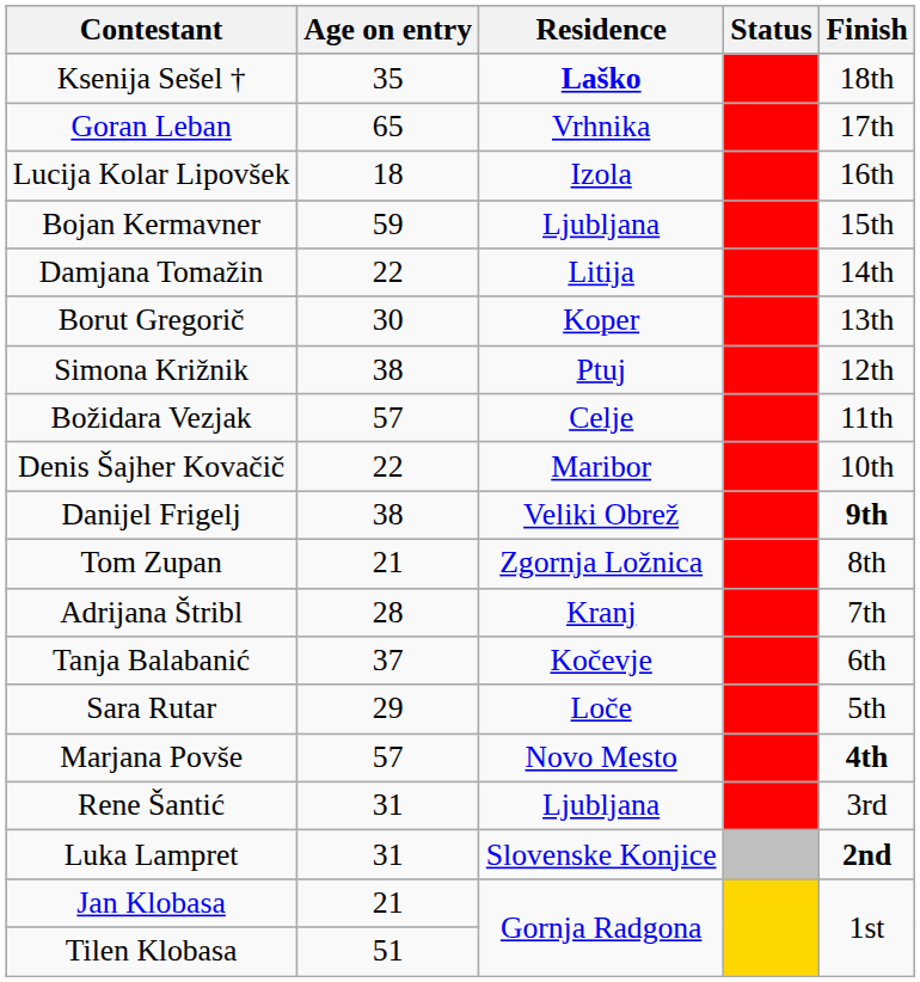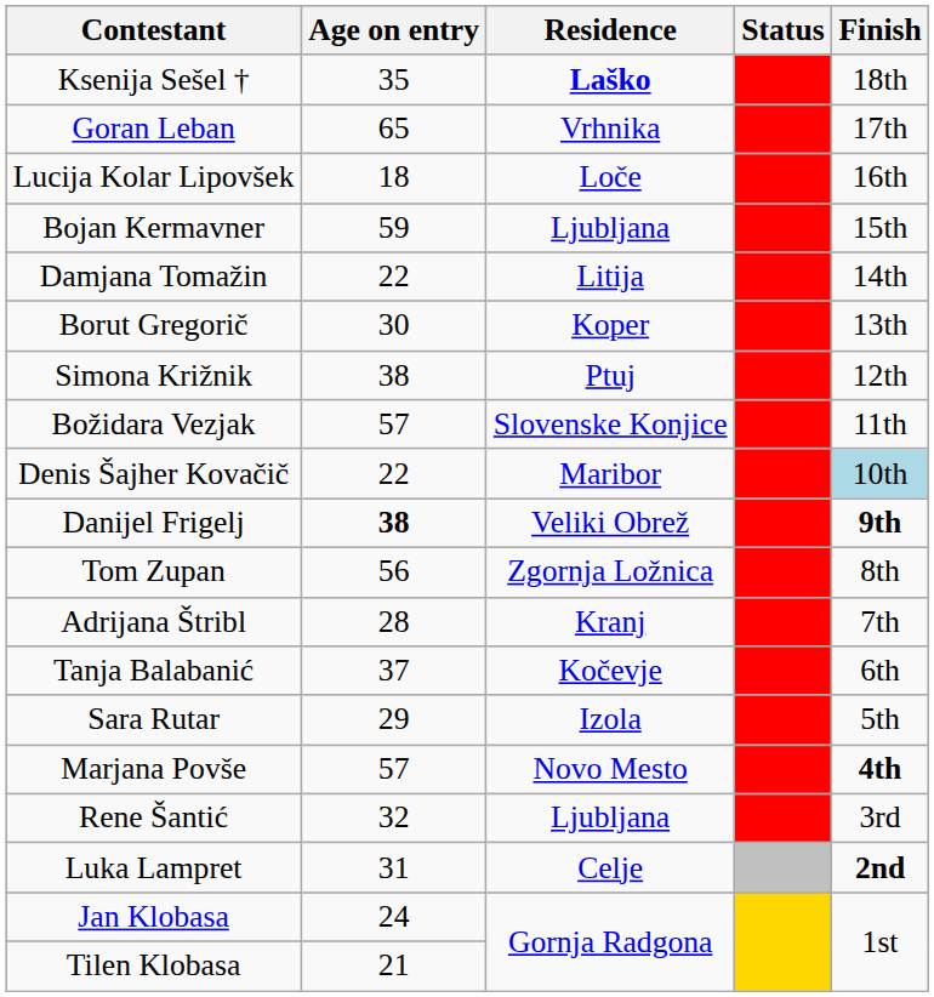Lucija Kolar Lipovšek | Residence: Izola -> Loče
Božidara Vezjak | Residence: Celje -> Slovenske Konjice
Denis Šajher Kovačič | Finish: no background -> lightblue background
Danijel Frigelj | Age on entry: normal -> bold
Tom Zupan | Age on entry: 21 -> 56
Sara Rutar | Residence: Loče -> Izola
Rene Šantić | Age on entry: 31 -> 32
Luka Lampret | Residence: Slovenske Konjice -> Celje
Jan Klobasa | Age on entry: 21 -> 24
Tilen Klobasa | Age on entry: 51 -> 21
